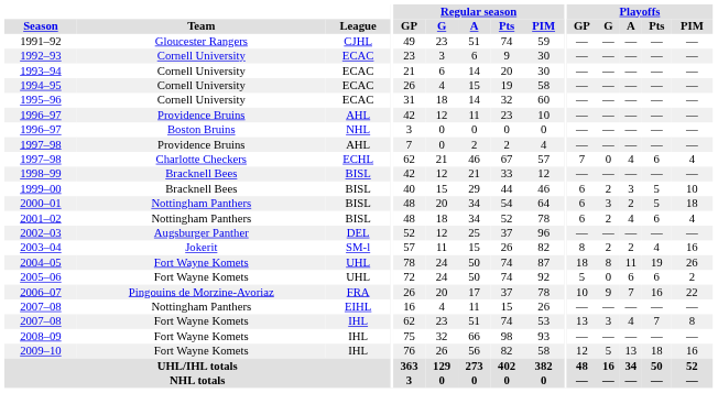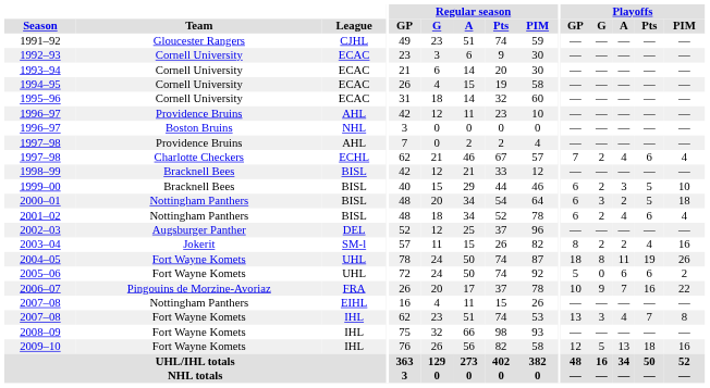1997–98 / ECHL | Playoffs / G: 0 -> 2
